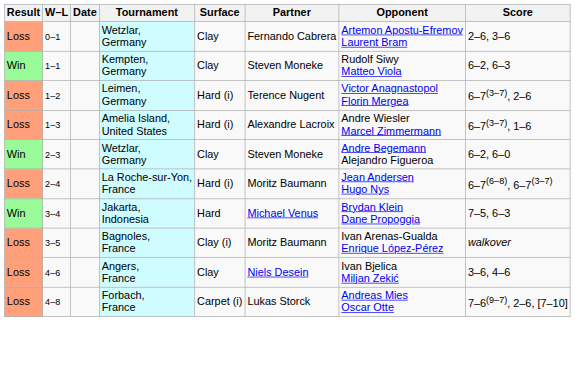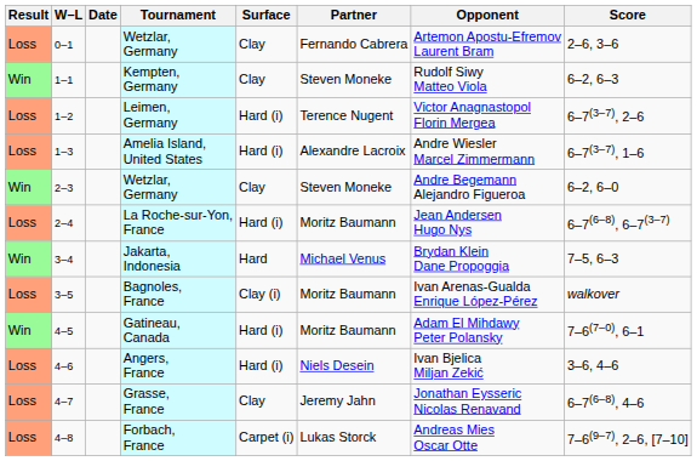+ row: Win | 4–5 | Gatineau, Canada | Hard (i) | Moritz Baumann | Adam El Mihdawy Peter Polansky | 7–6(7–0), 6–1
Angers, France | Surface: Clay -> Hard (i)
+ row: Loss | 4–7 | Grasse, France | Clay | Jeremy Jahn | Jonathan Eysseric Nicolas Renavand | 6–7(6–8), 4–6
